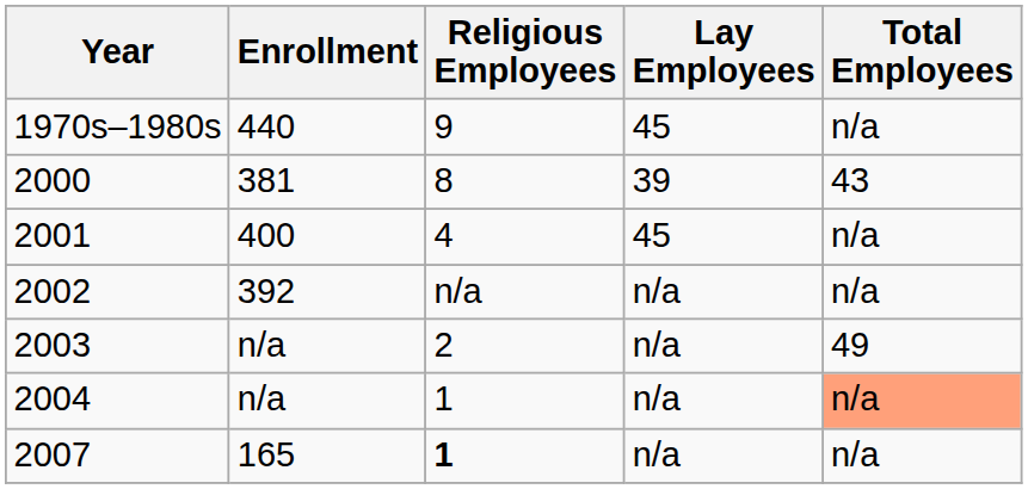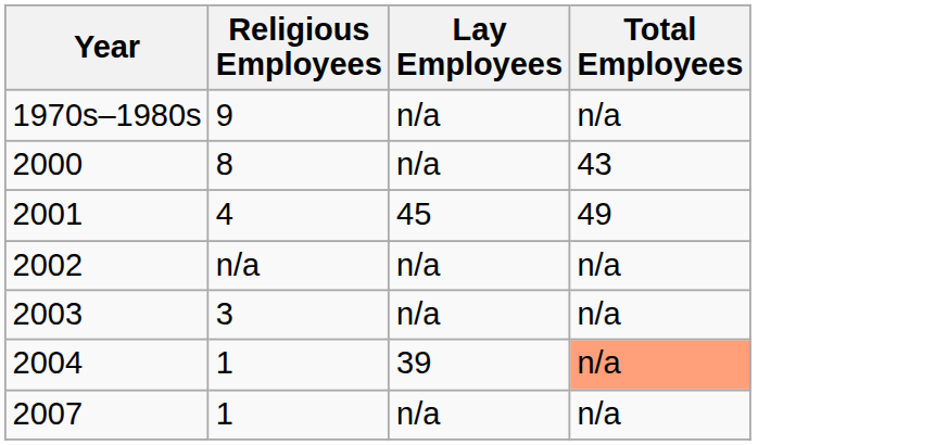- column: Enrollment | 440 | 381 | 400 | 392 | n/a | n/a | 165
1970s–1980s | Lay Employees: 45 -> n/a
2000 | Lay Employees: 39 -> n/a
2001 | Total Employees: n/a -> 49
2003 | Religious Employees: 2 -> 3
2003 | Total Employees: 49 -> n/a
2004 | Lay Employees: n/a -> 39
2007 | Religious Employees: bold -> normal
